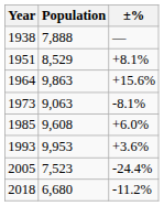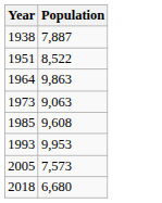- column: ±% | — | +8.1% | +15.6% | -8.1% | +6.0% | +3.6% | -24.4% | -11.2%
1938 | Population: 7,888 -> 7,887
1951 | Population: 8,529 -> 8,522
2005 | Population: 7,523 -> 7,573
